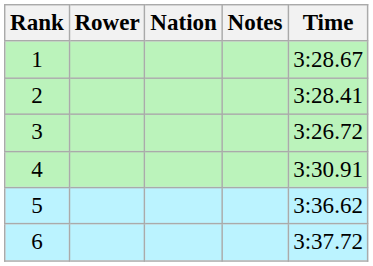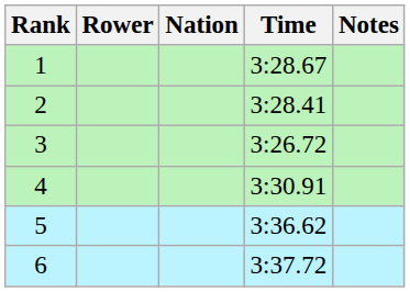columns swapped: Time <-> Notes
